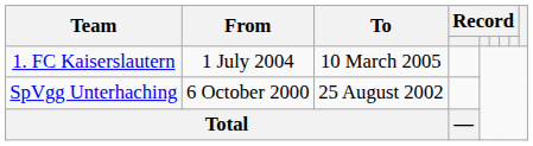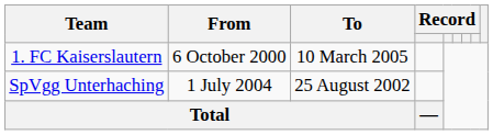1. FC Kaiserslautern | From: 1 July 2004 -> 6 October 2000
SpVgg Unterhaching | From: 6 October 2000 -> 1 July 2004
